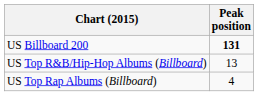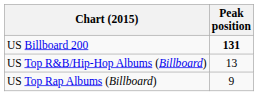US Top Rap Albums (Billboard) | Peak position: 4 -> 9
